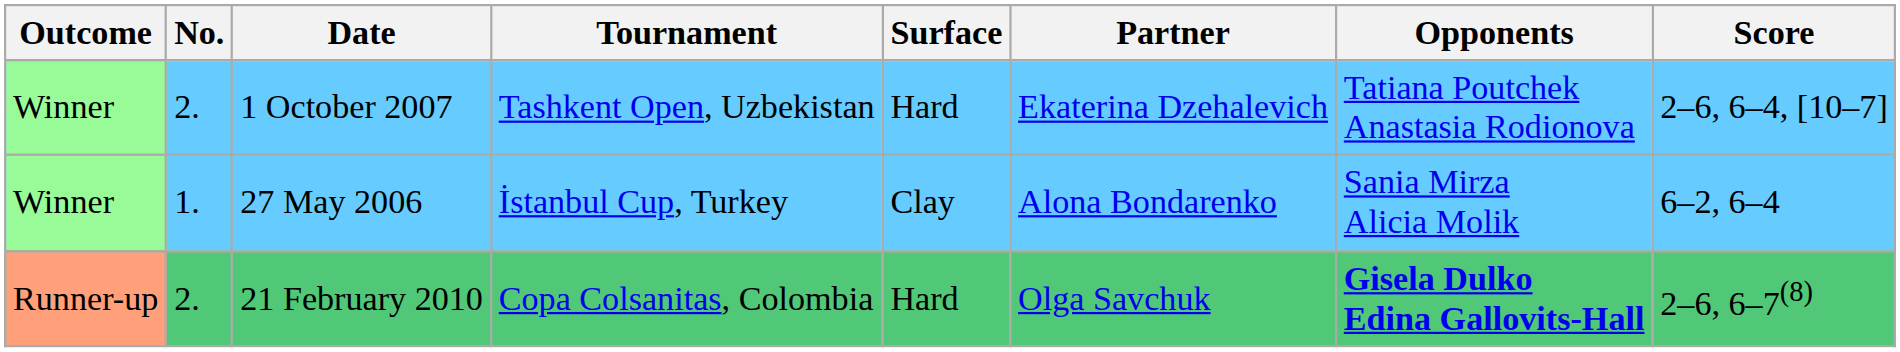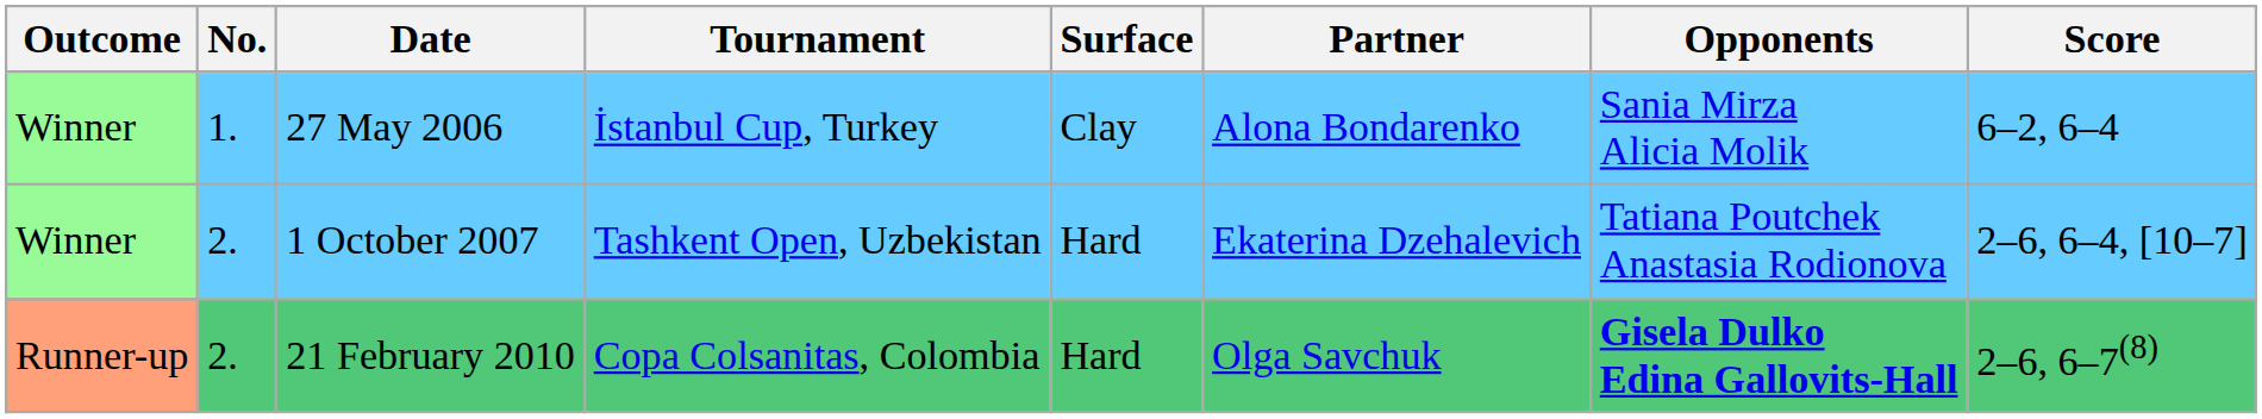rows swapped: 27 May 2006 <-> 1 October 2007
